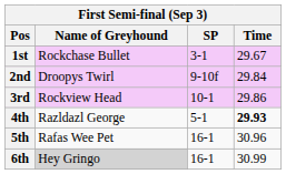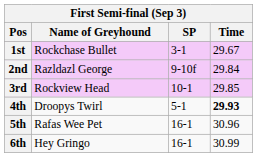2nd | Name of Greyhound: Droopys Twirl -> Razldazl George
3rd | Time: 29.86 -> 29.85
4th | Name of Greyhound: Razldazl George -> Droopys Twirl
6th | Name of Greyhound: lightgrey background -> no background
